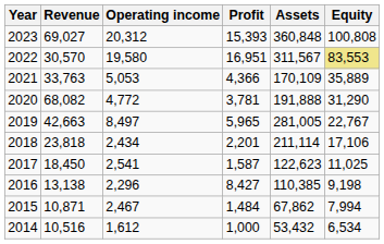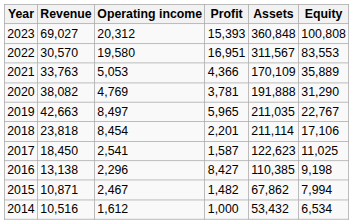2022 | Equity: khaki background -> no background
2020 | Revenue: 68,082 -> 38,082
2020 | Operating income: 4,772 -> 4,769
2019 | Assets: 281,005 -> 211,035
2018 | Operating income: 2,434 -> 8,454
2015 | Profit: 1,484 -> 1,482
